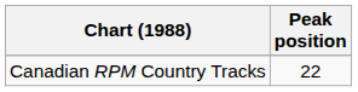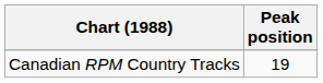Canadian RPM Country Tracks | Peak position: 22 -> 19
